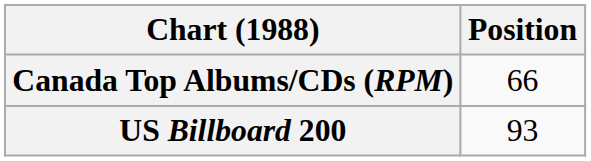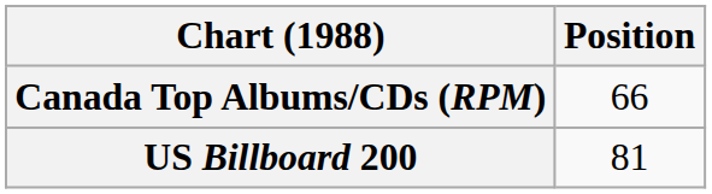US Billboard 200 | Position: 93 -> 81
